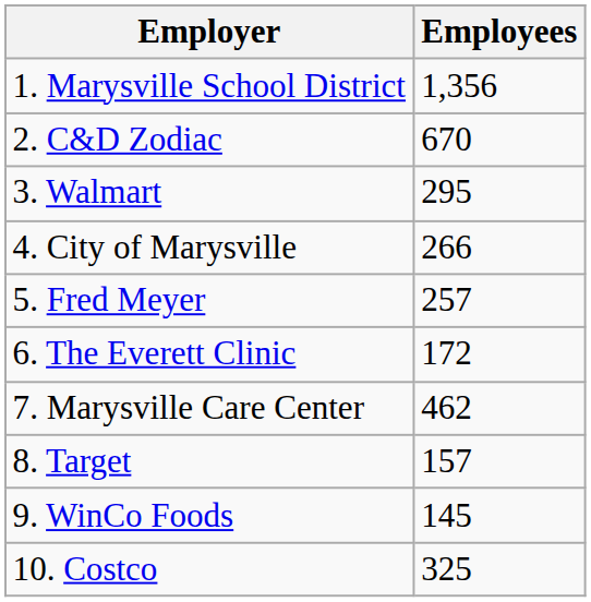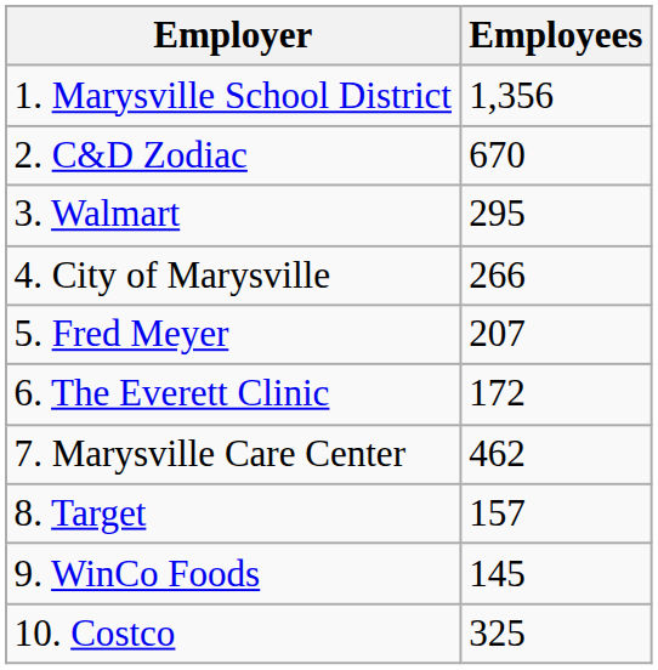5. Fred Meyer | Employees: 257 -> 207
